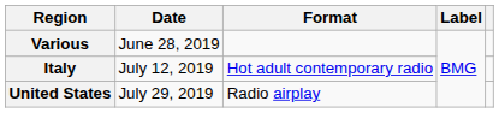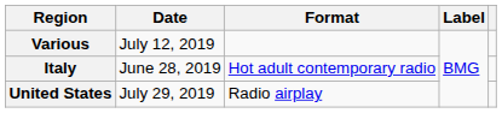Various | Date: June 28, 2019 -> July 12, 2019
Italy | Date: July 12, 2019 -> June 28, 2019
